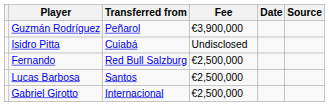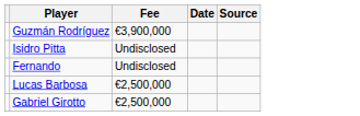- column: Transferred from | Peñarol | Cuiabá | Red Bull Salzburg | Santos | Internacional
Fernando | Fee: €2,500,000 -> Undisclosed
